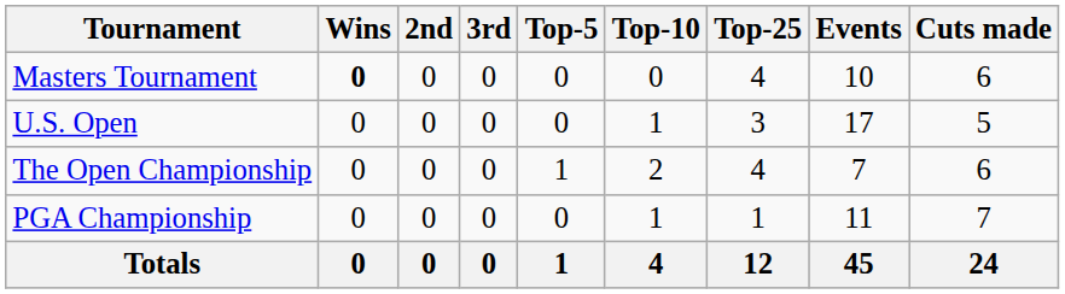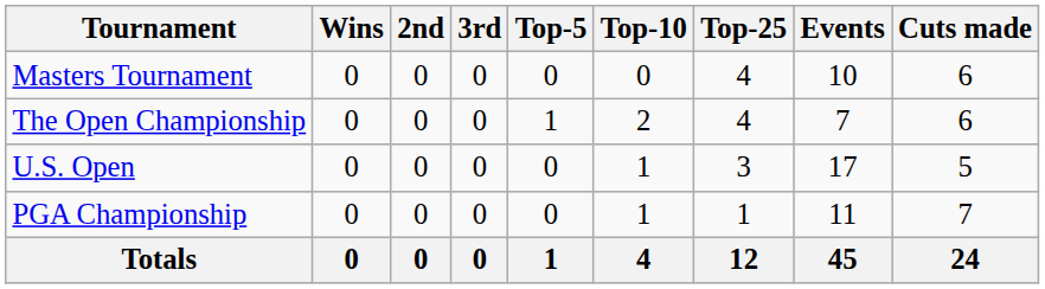Masters Tournament | Wins: bold -> normal
rows swapped: U.S. Open <-> The Open Championship
